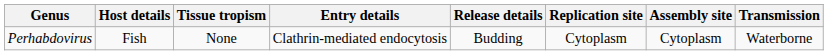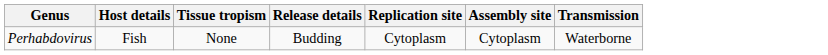- column: Entry details | Clathrin-mediated endocytosis
